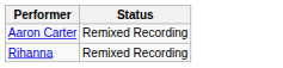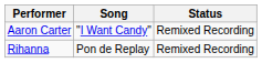+ column: Song | "I Want Candy" | Pon de Replay
